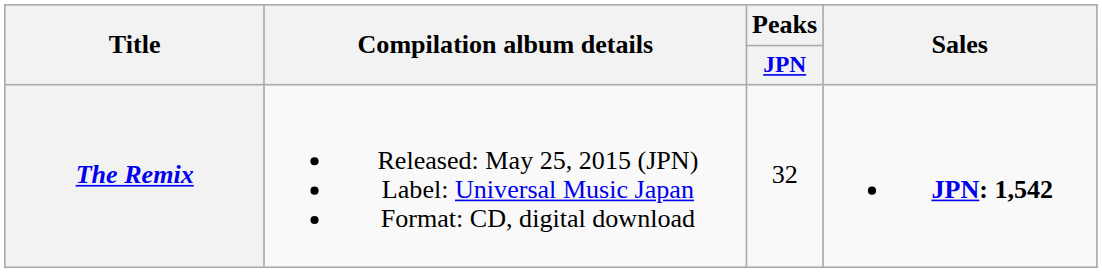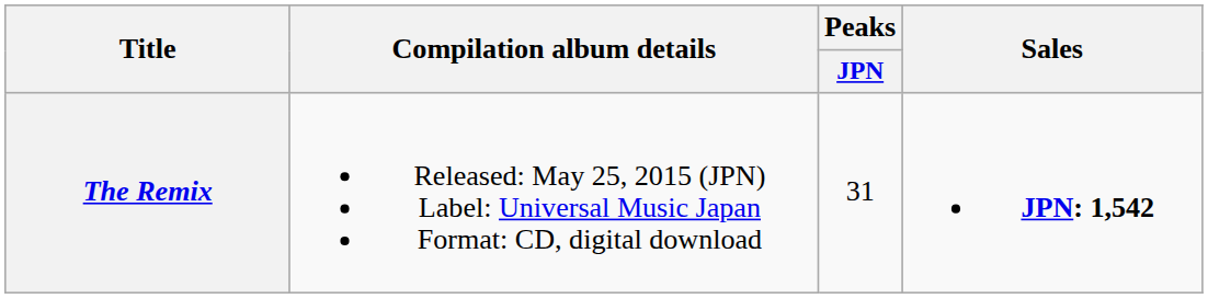The Remix | Peaks / JPN: 32 -> 31
